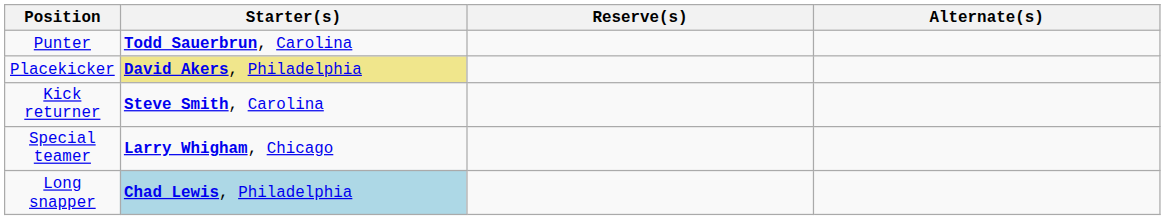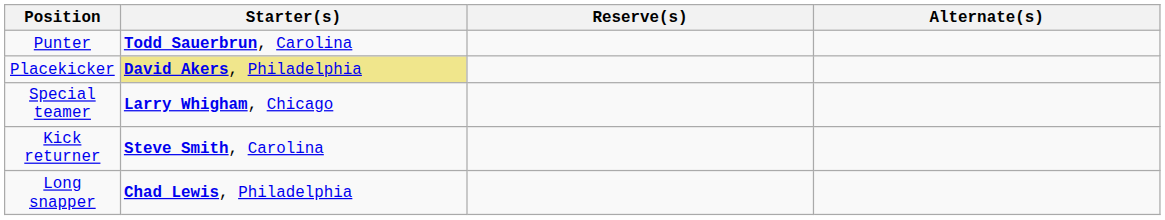rows swapped: Kick returner <-> Special teamer
Long snapper | Starter(s): lightblue background -> no background
